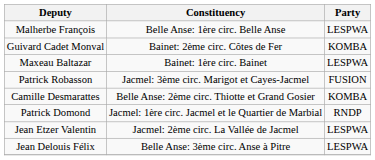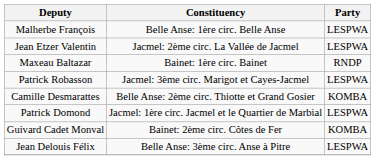rows swapped: Guivard Cadet Monval <-> Jean Etzer Valentin
Maxeau Baltazar | Party: LESPWA -> RNDP
Patrick Robasson | Party: FUSION -> LESPWA
Patrick Domond | Party: RNDP -> LESPWA
